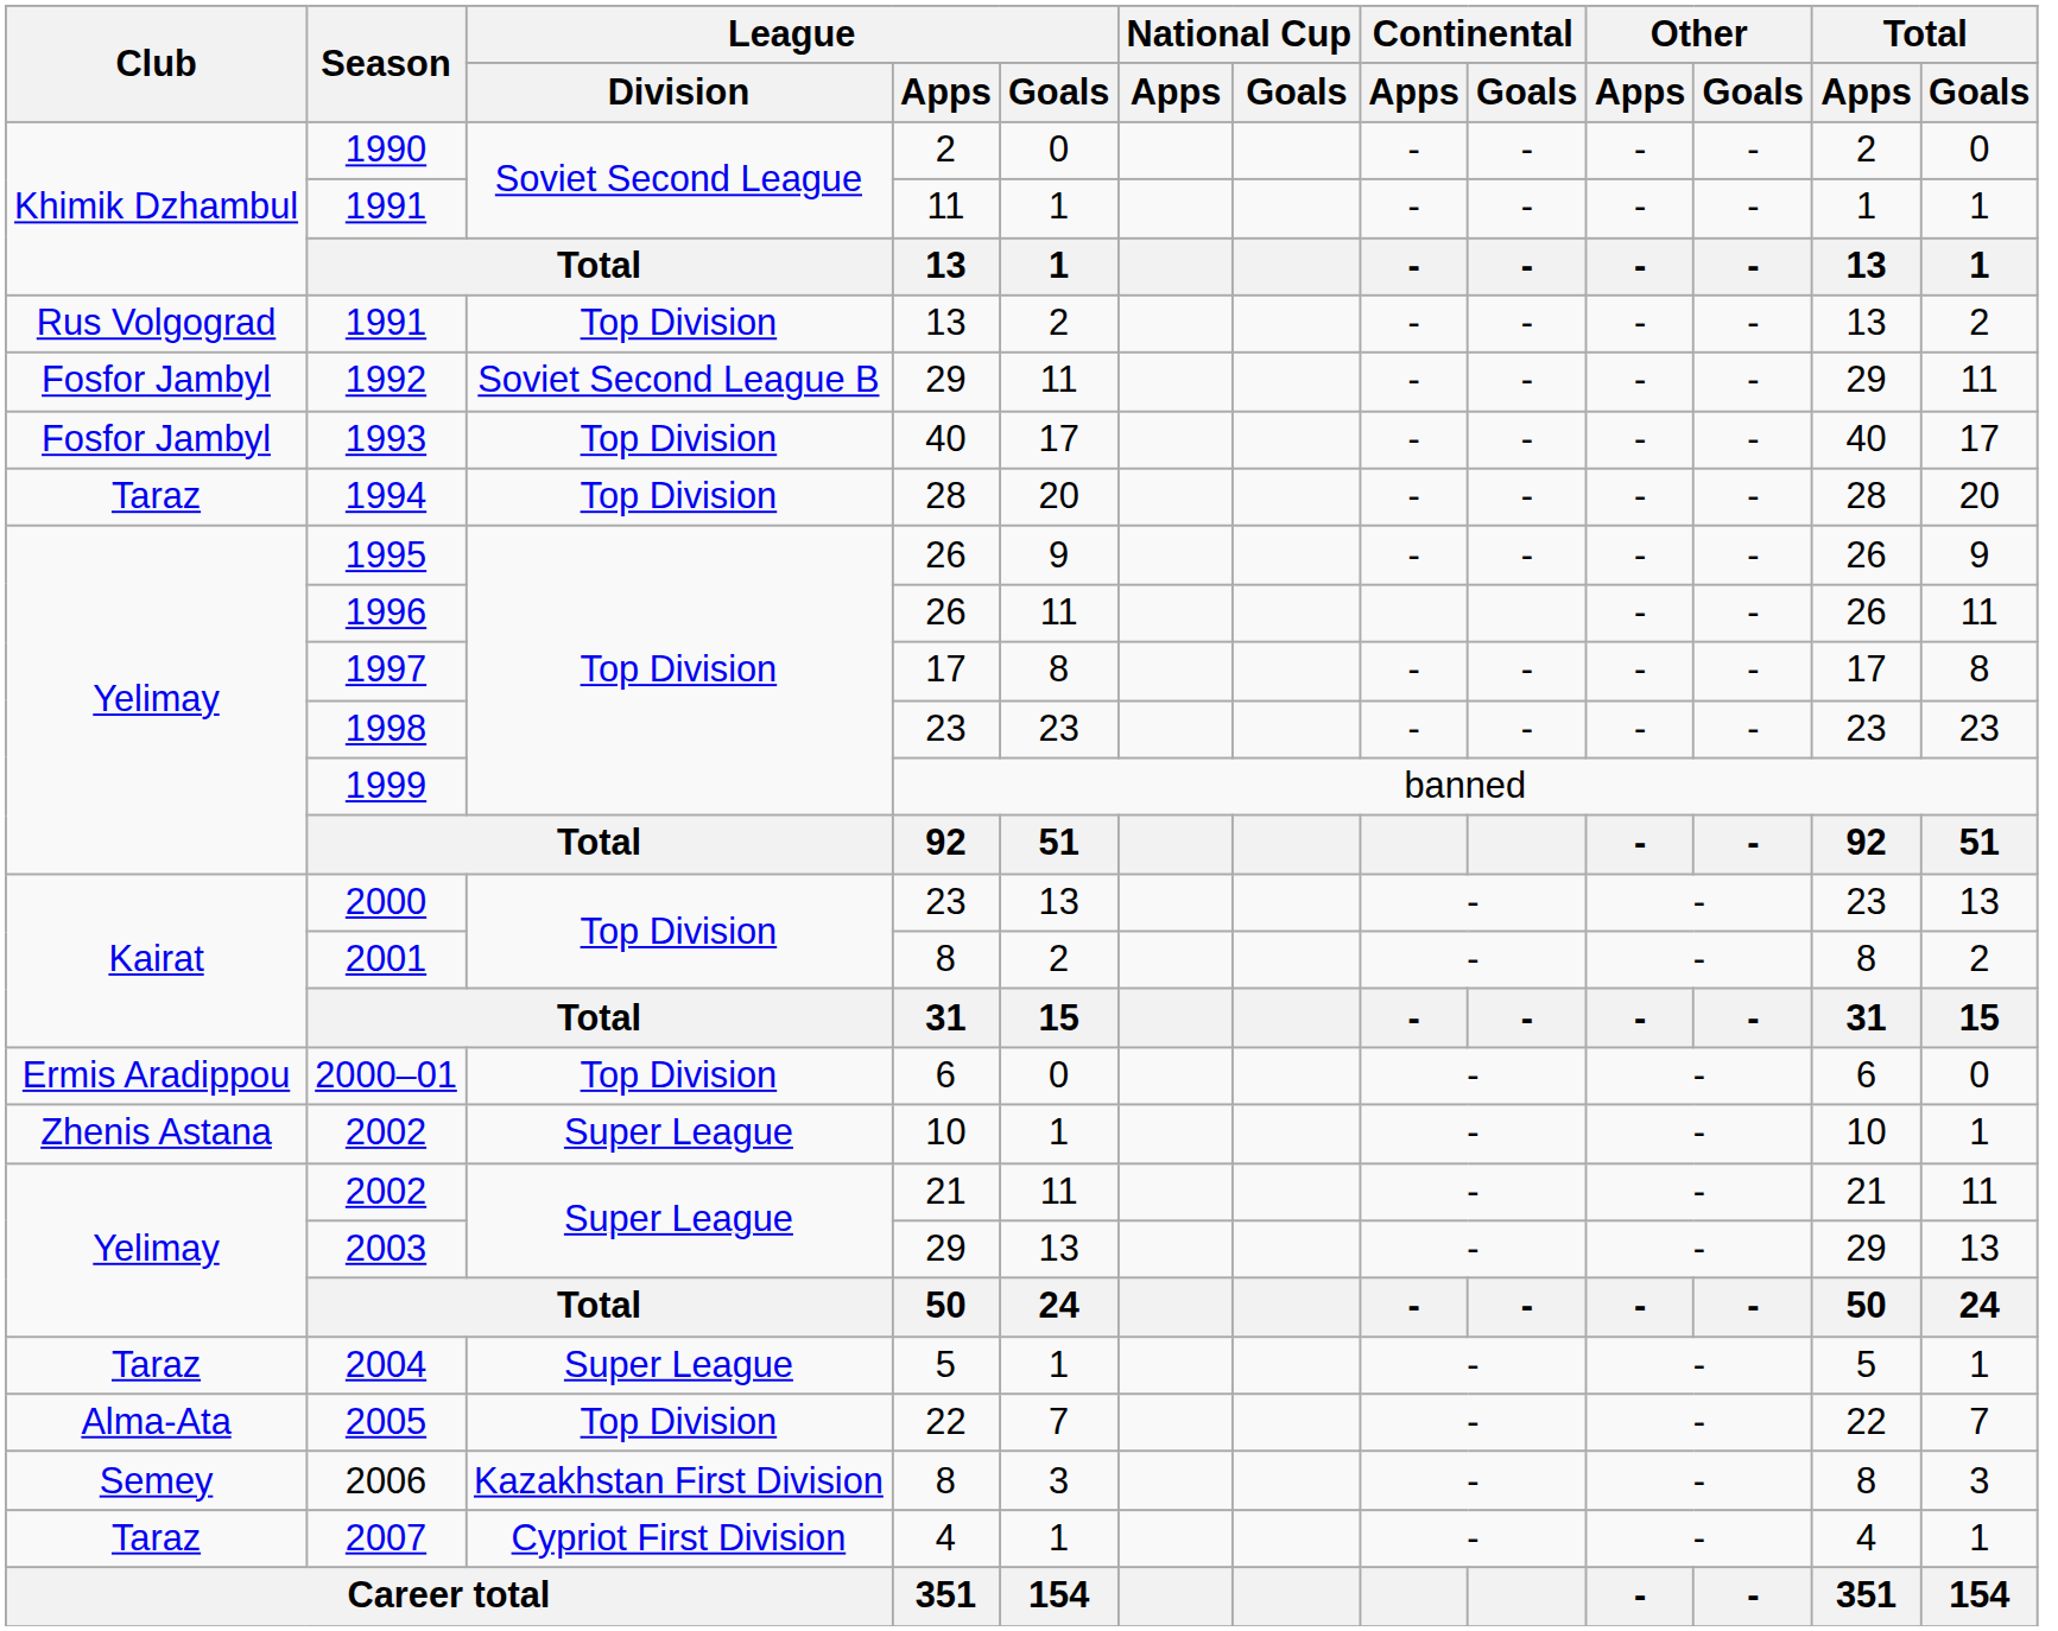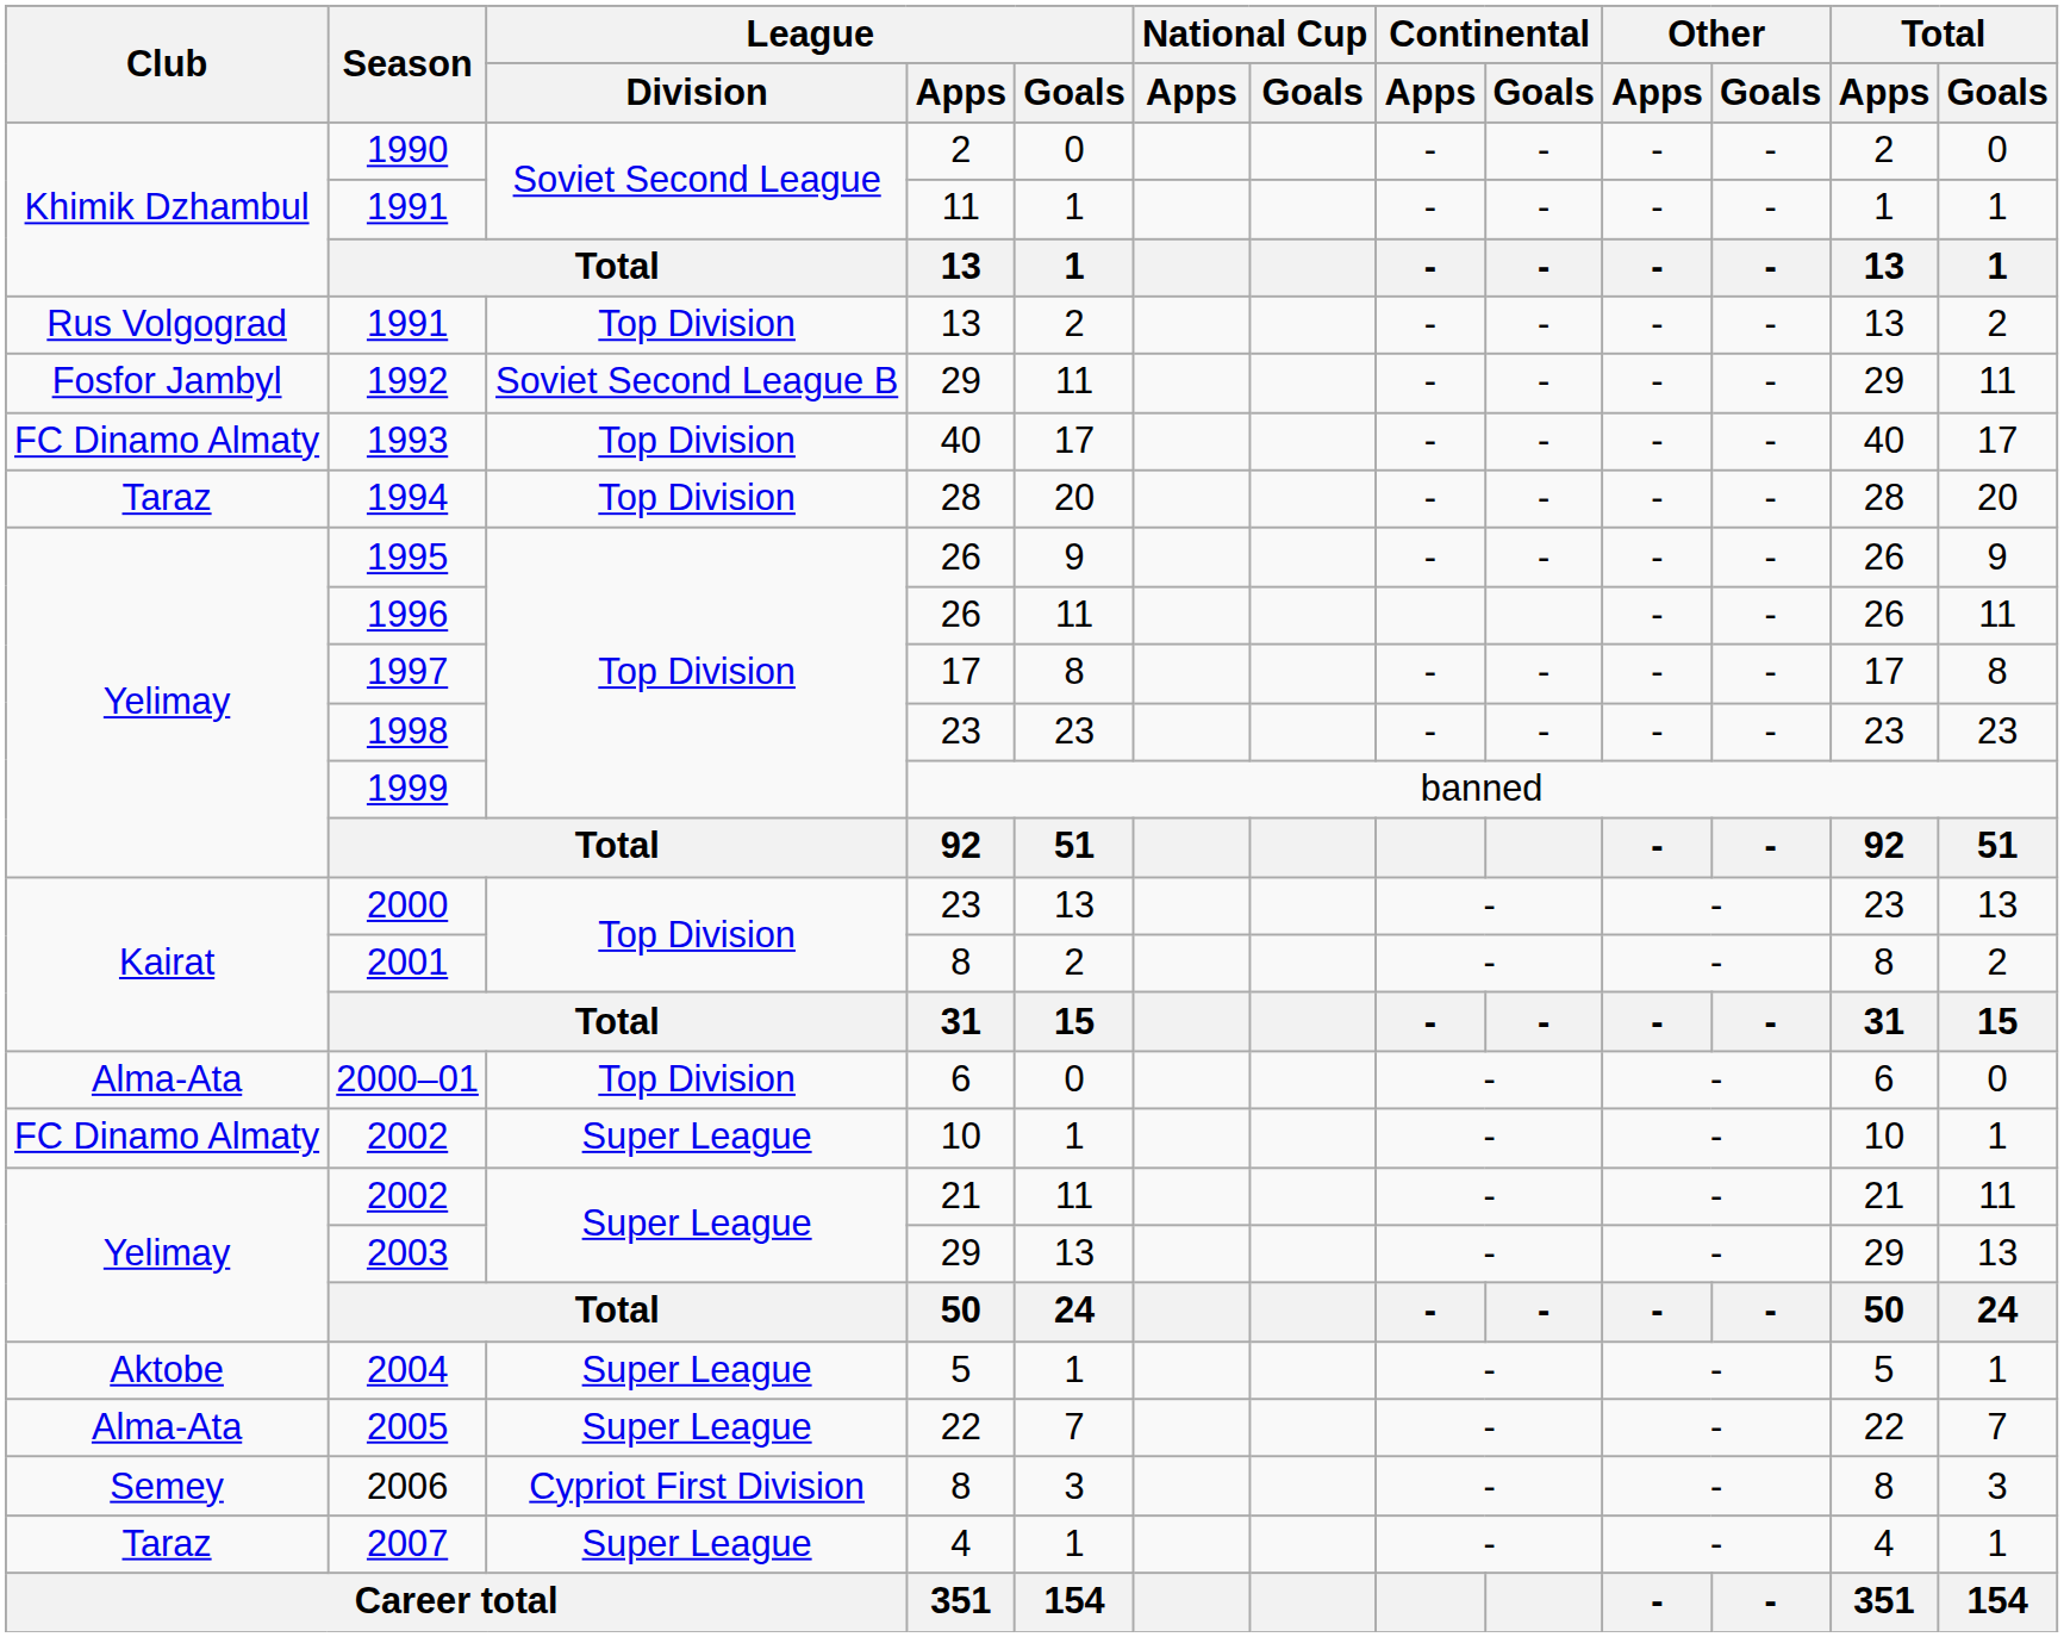1993 | Club: Fosfor Jambyl -> FC Dinamo Almaty
2000–01 | Club: Ermis Aradippou -> Alma-Ata
2002 / 10 | Club: Zhenis Astana -> FC Dinamo Almaty
2004 | Club: Taraz -> Aktobe
2005 | League / Division: Top Division -> Super League
2006 | League / Division: Kazakhstan First Division -> Cypriot First Division
2007 | League / Division: Cypriot First Division -> Super League
